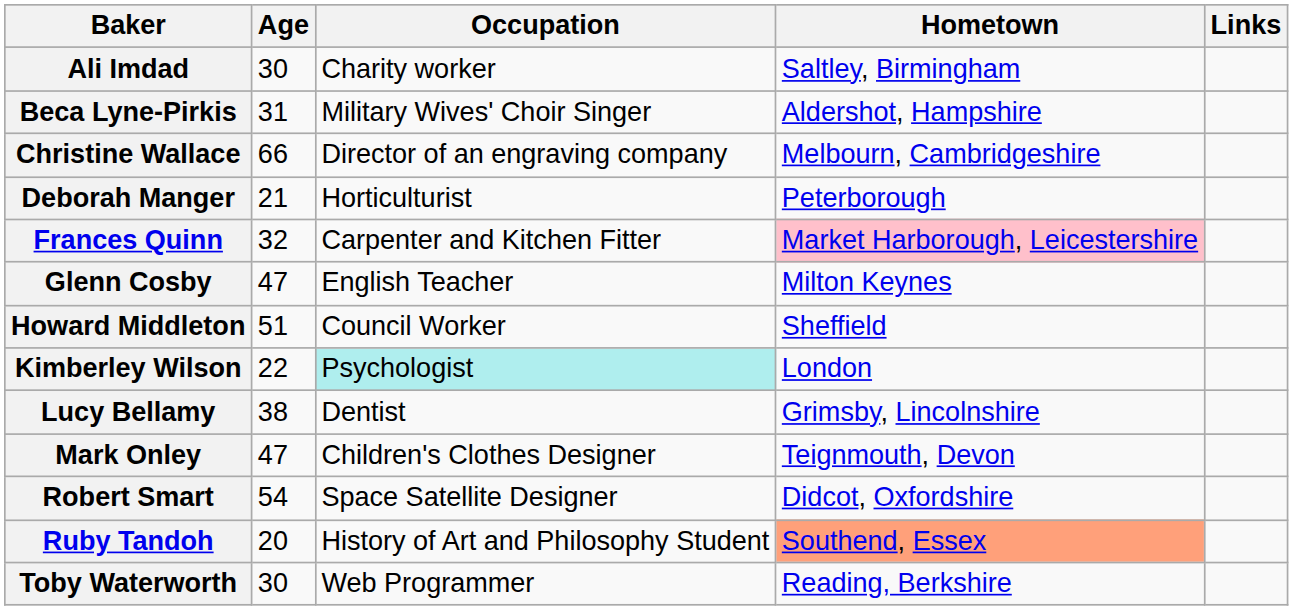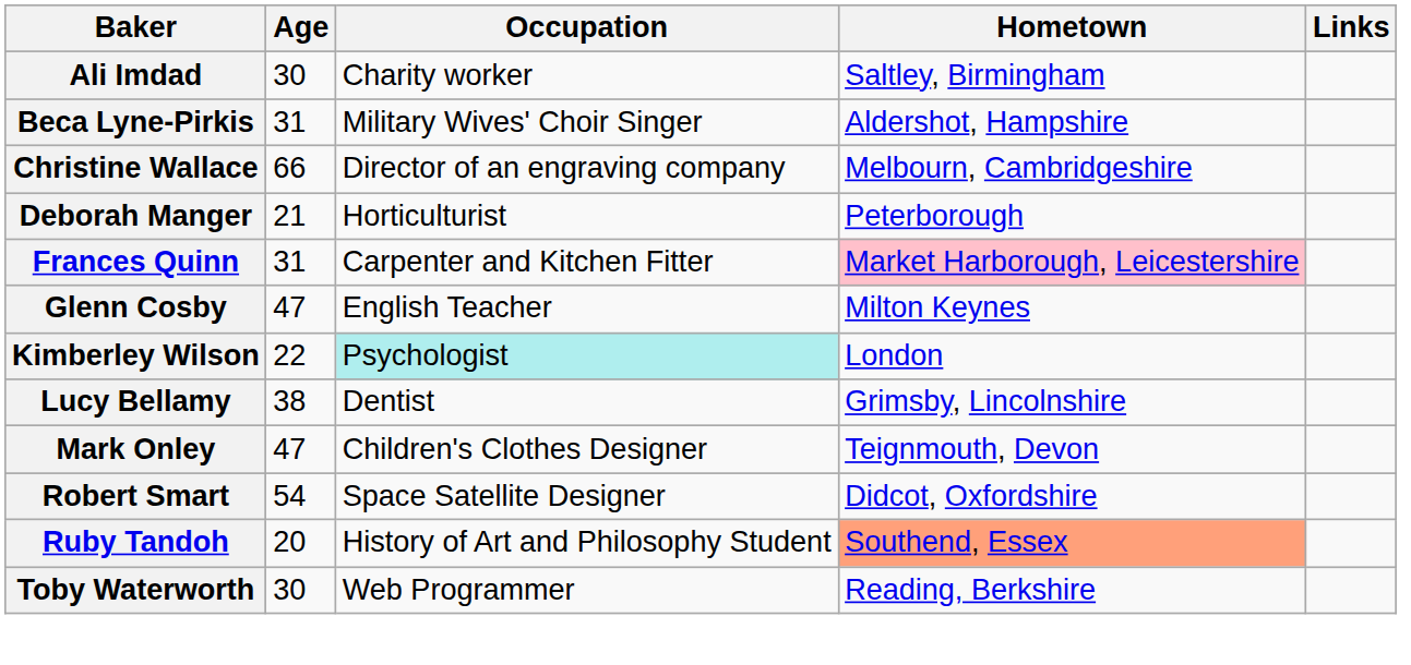Frances Quinn | Age: 32 -> 31
- row: Howard Middleton | 51 | Council Worker | Sheffield
